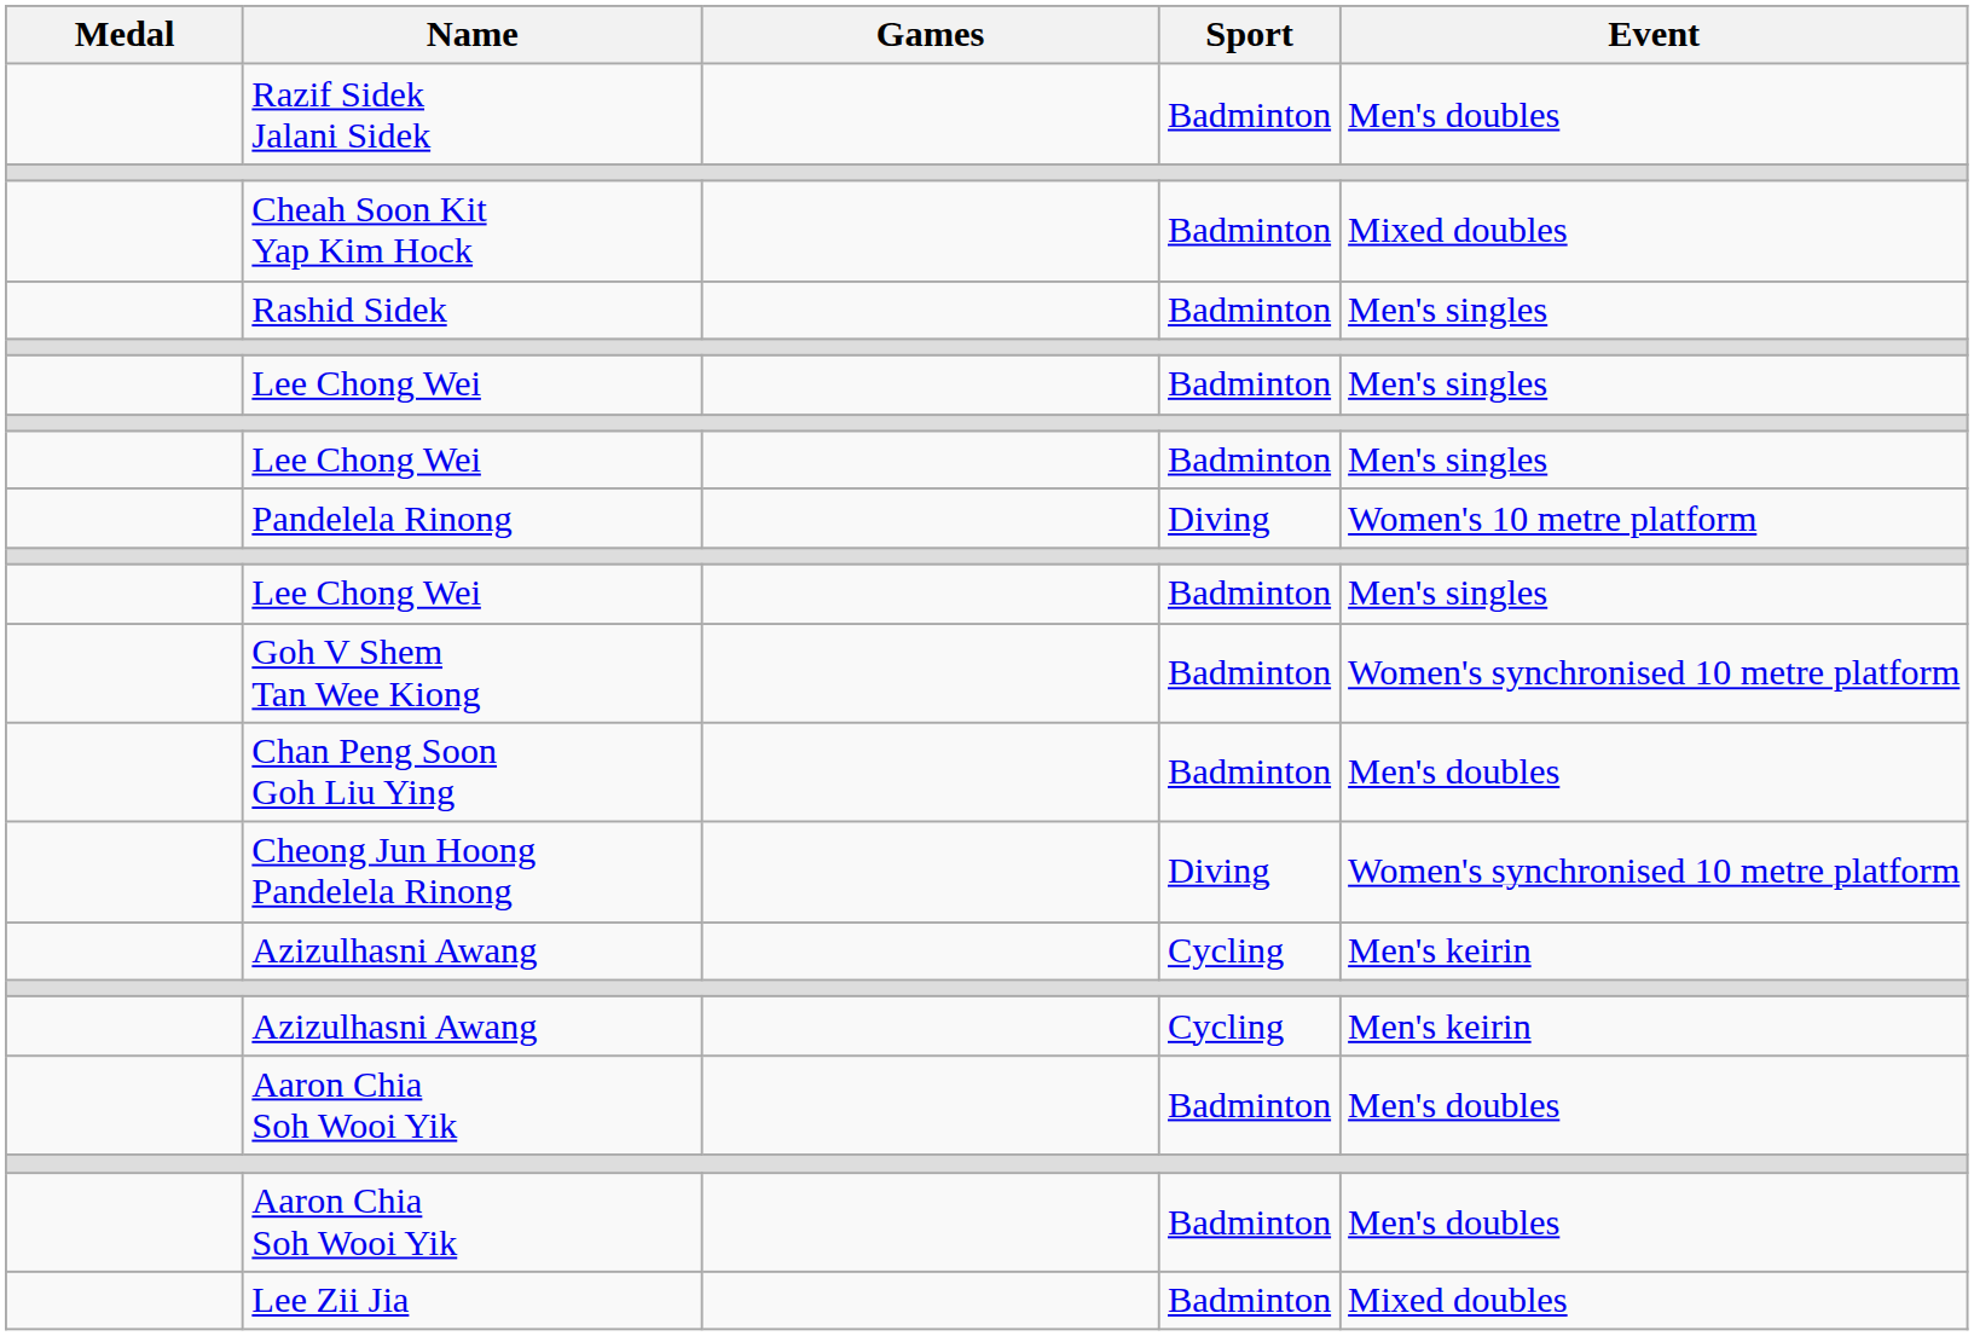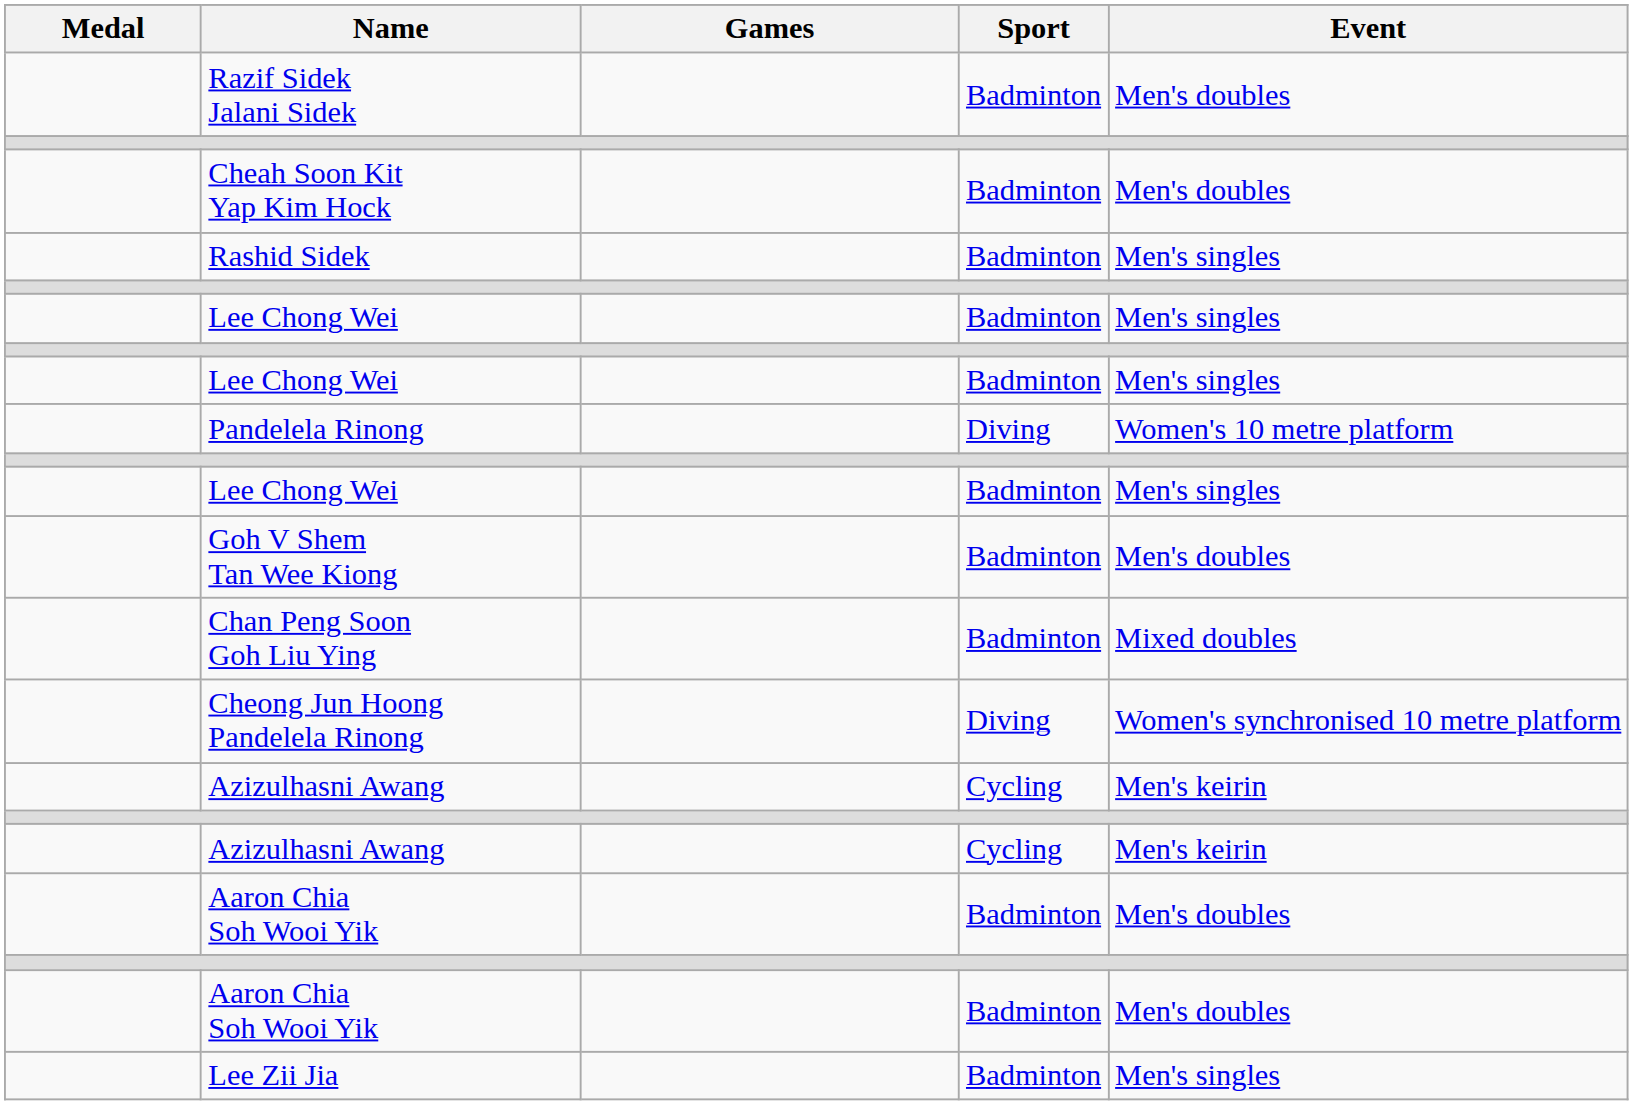Cheah Soon Kit Yap Kim Hock | Event: Mixed doubles -> Men's doubles
Goh V Shem Tan Wee Kiong | Event: Women's synchronised 10 metre platform -> Men's doubles
Chan Peng Soon Goh Liu Ying | Event: Men's doubles -> Mixed doubles
Lee Zii Jia | Event: Mixed doubles -> Men's singles
